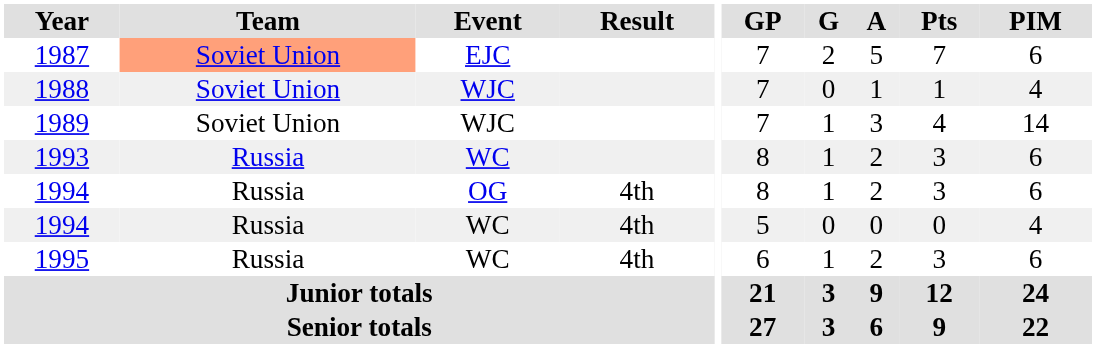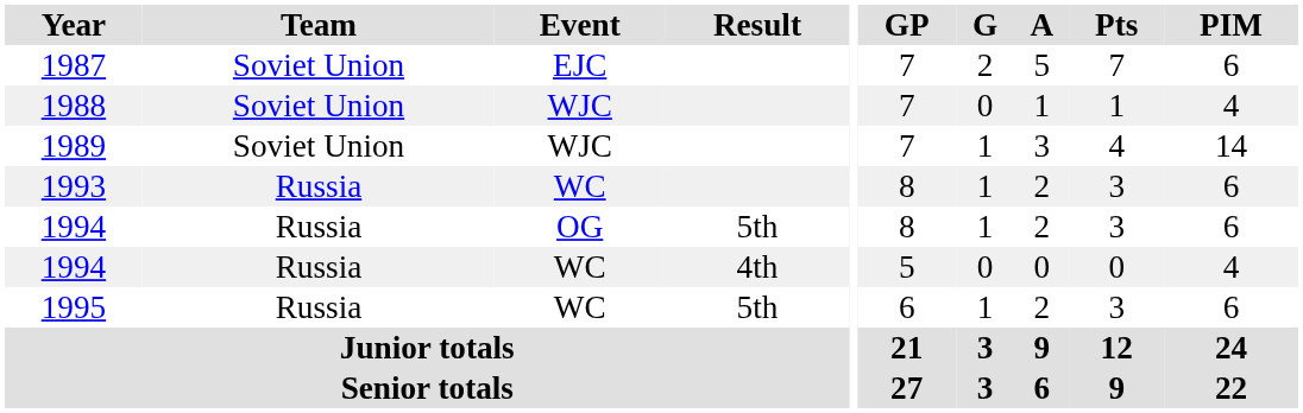1987 | Team: lightsalmon background -> no background
1994 / OG | Result: 4th -> 5th
1995 | Result: 4th -> 5th
